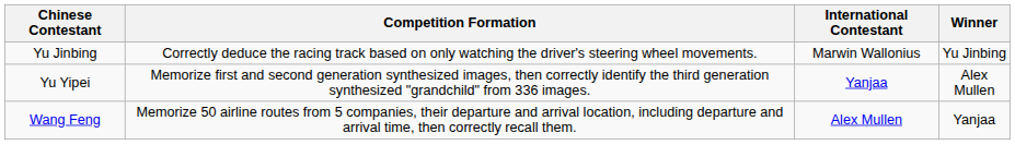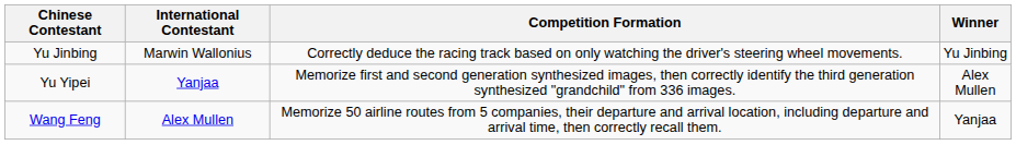columns swapped: International Contestant <-> Competition Formation
